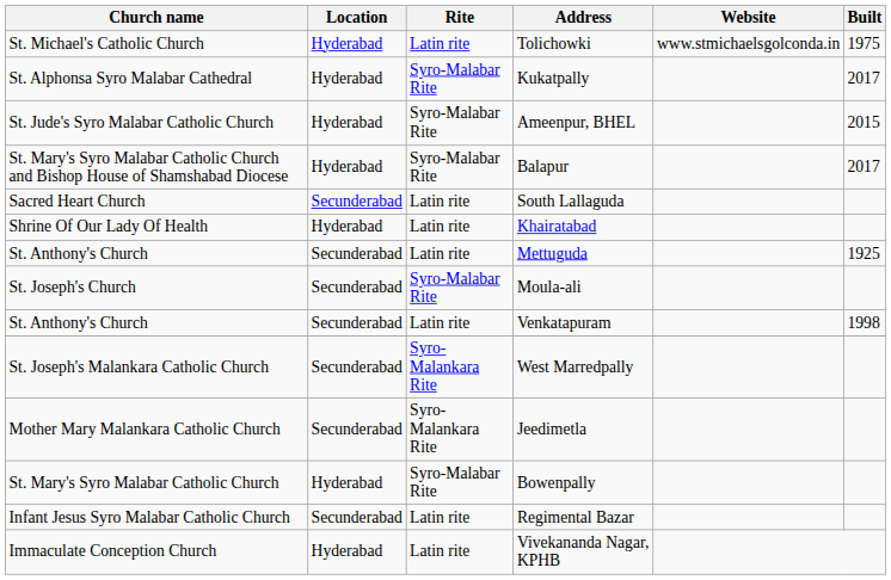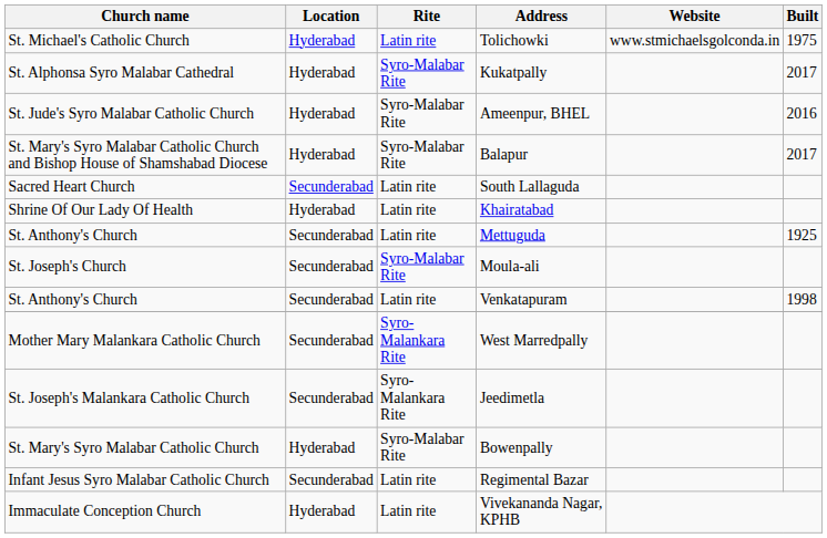Ameenpur, BHEL | Built: 2015 -> 2016
West Marredpally | Church name: St. Joseph's Malankara Catholic Church -> Mother Mary Malankara Catholic Church
Jeedimetla | Church name: Mother Mary Malankara Catholic Church -> St. Joseph's Malankara Catholic Church
